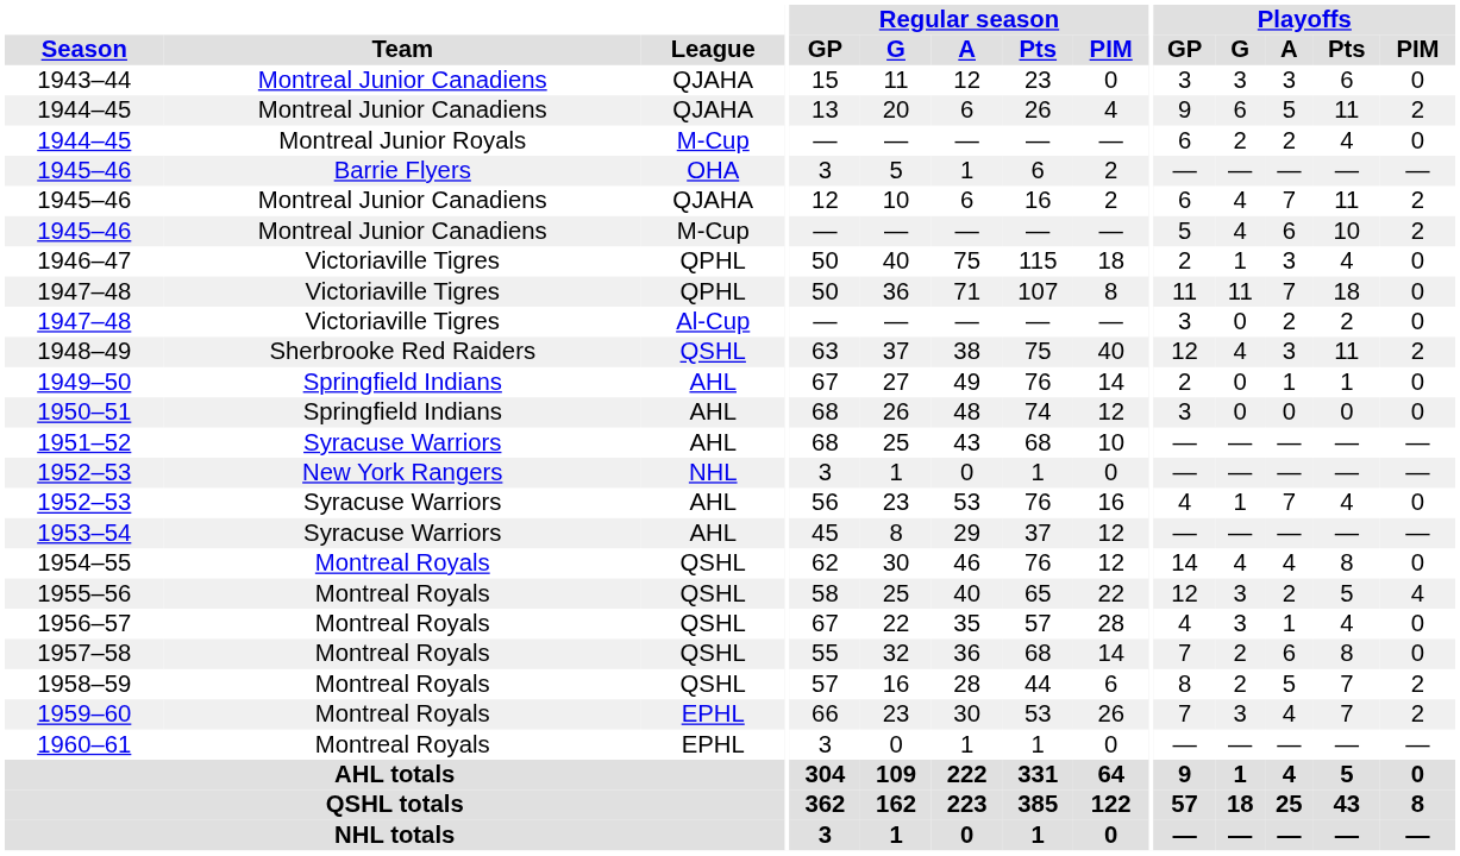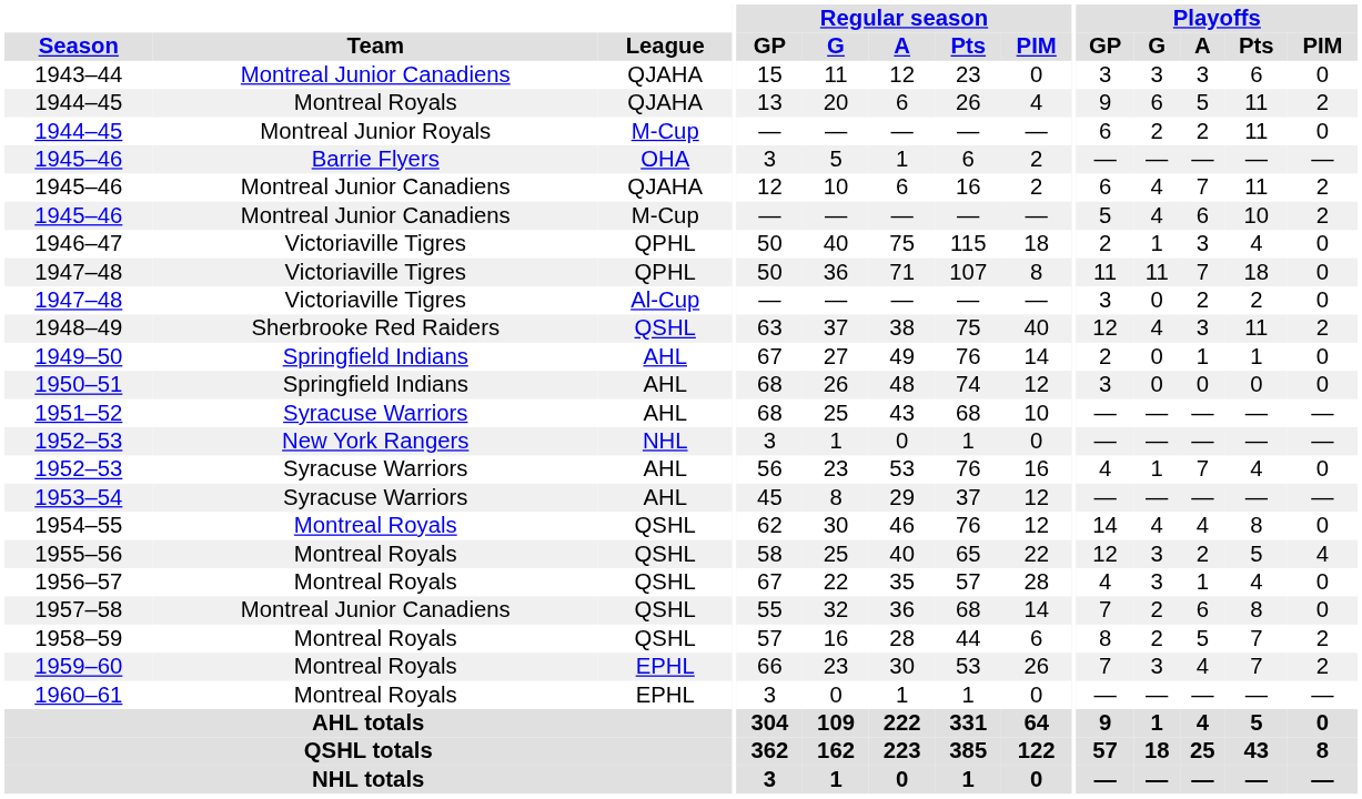1944–45 / QJAHA | Team: Montreal Junior Canadiens -> Montreal Royals
1944–45 / M-Cup | Playoffs / Pts: 4 -> 11
1957–58 | Team: Montreal Royals -> Montreal Junior Canadiens
